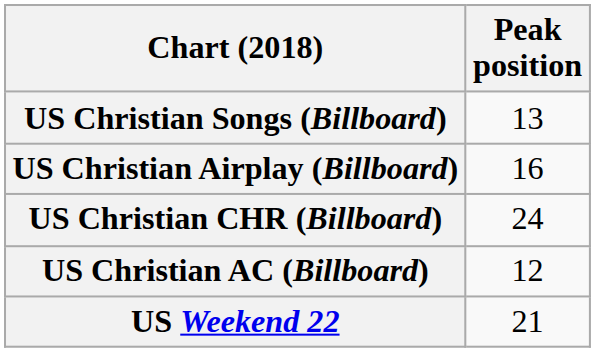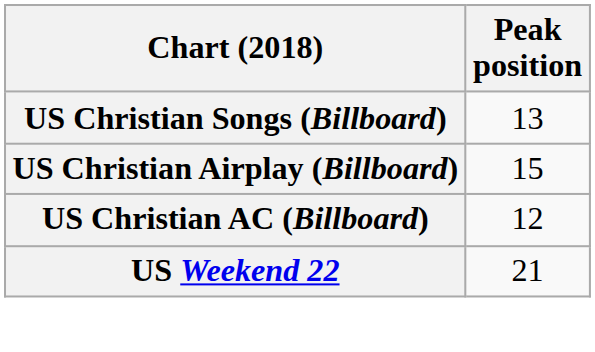US Christian Airplay (Billboard) | Peak position: 16 -> 15
- row: US Christian CHR (Billboard) | 24
